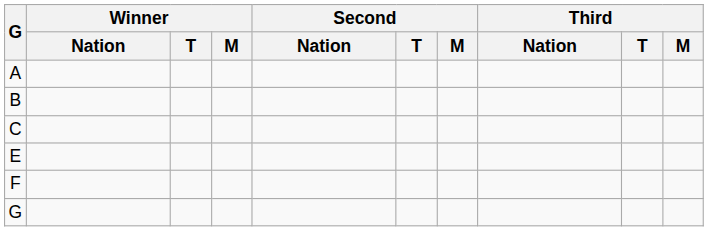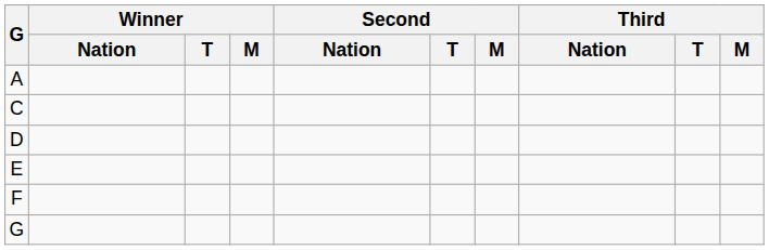- row: B
+ row: D
